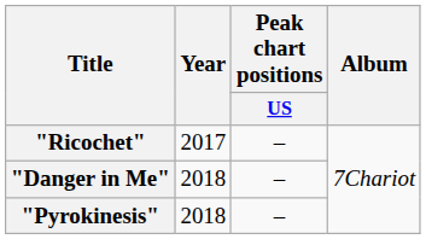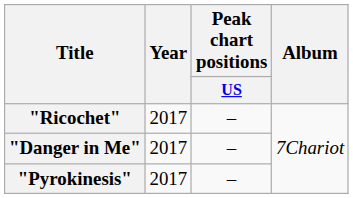"Danger in Me" | Year: 2018 -> 2017
"Pyrokinesis" | Year: 2018 -> 2017
